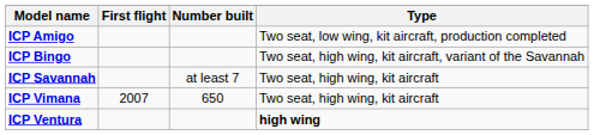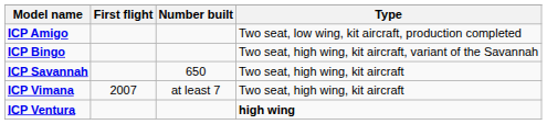ICP Savannah | Number built: at least 7 -> 650
ICP Vimana | Number built: 650 -> at least 7
